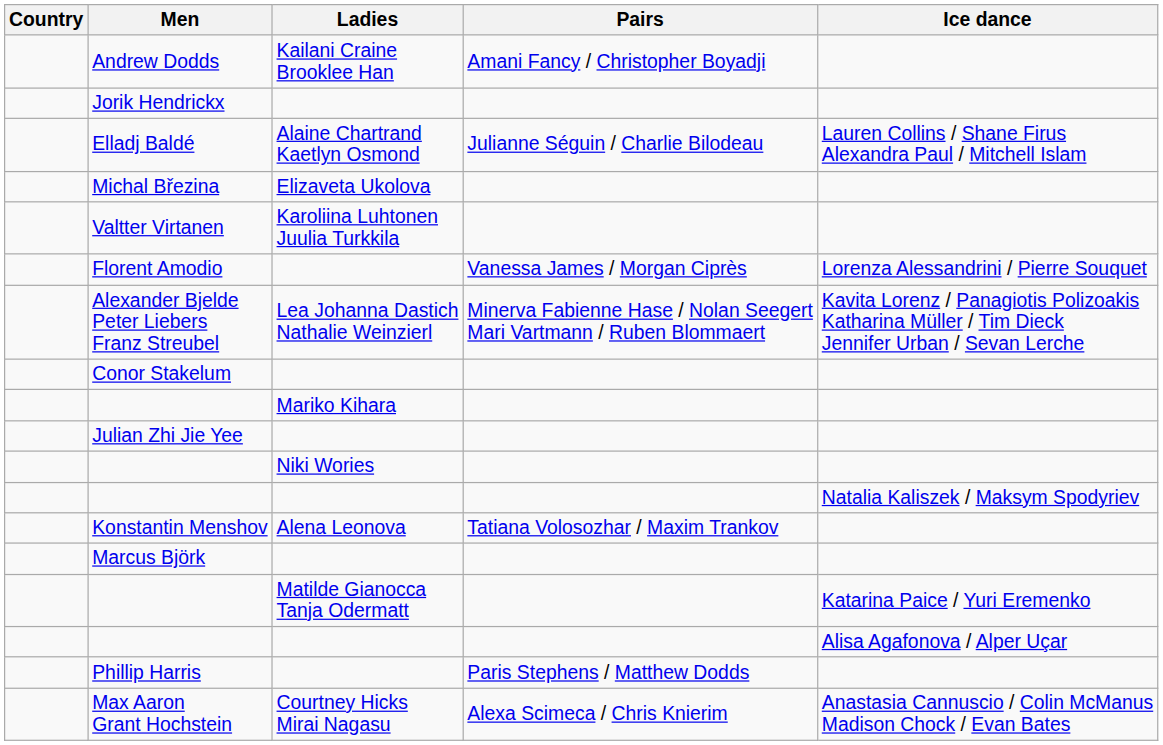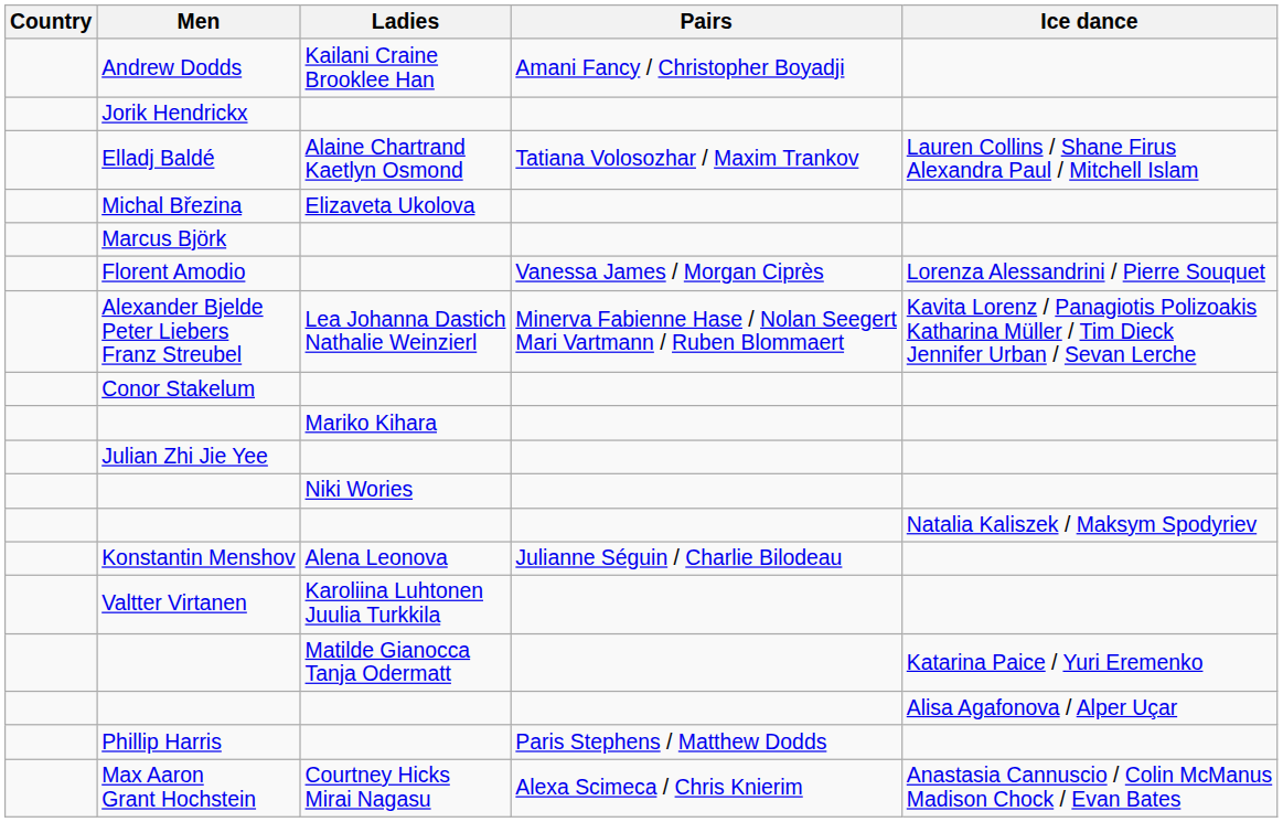Elladj Baldé | Pairs: Julianne Séguin / Charlie Bilodeau -> Tatiana Volosozhar / Maxim Trankov
rows swapped: Valtter Virtanen <-> Marcus Björk
Konstantin Menshov | Pairs: Tatiana Volosozhar / Maxim Trankov -> Julianne Séguin / Charlie Bilodeau
